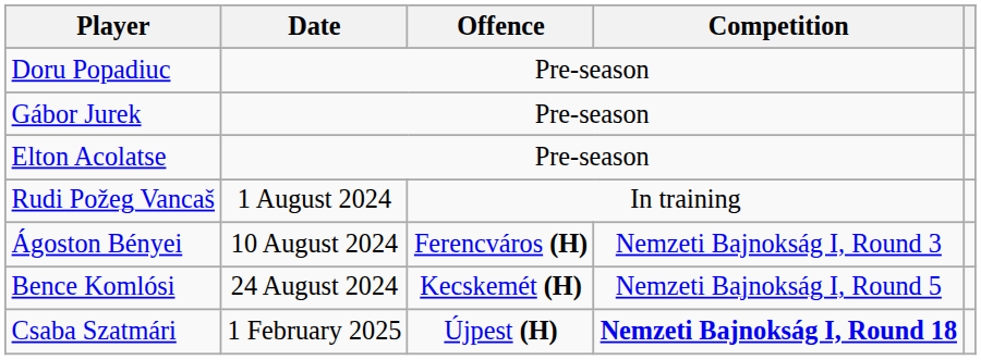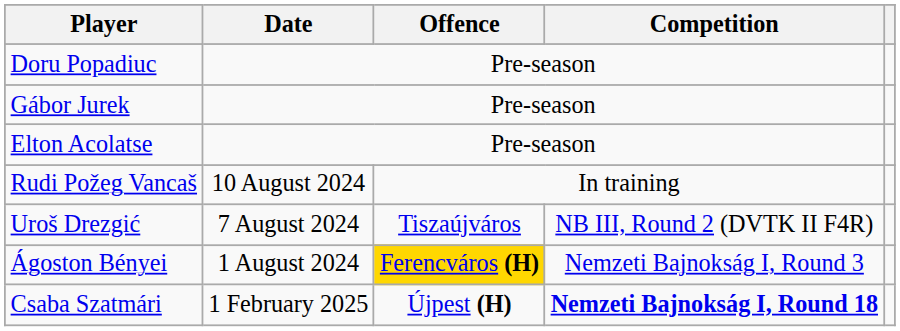Rudi Požeg Vancaš | Date: 1 August 2024 -> 10 August 2024
+ row: Uroš Drezgić | 7 August 2024 | Tiszaújváros | NB III, Round 2 (DVTK II F4R)
Ágoston Bényei | Date: 10 August 2024 -> 1 August 2024
Ágoston Bényei | Offence: no background -> gold background
- row: Bence Komlósi | 24 August 2024 | Kecskemét (H) | Nemzeti Bajnokság I, Round 5
